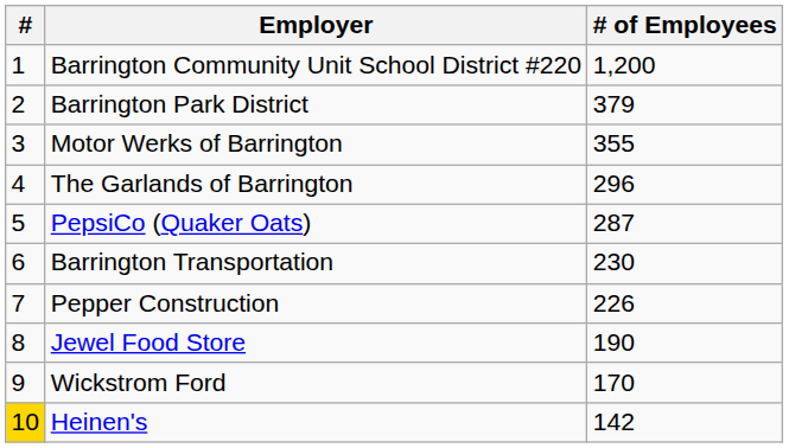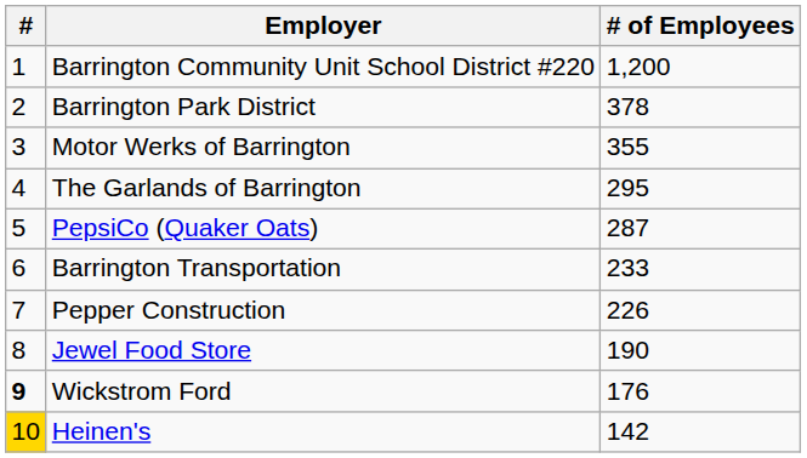Barrington Park District | # of Employees: 379 -> 378
The Garlands of Barrington | # of Employees: 296 -> 295
Barrington Transportation | # of Employees: 230 -> 233
Wickstrom Ford | #: normal -> bold
Wickstrom Ford | # of Employees: 170 -> 176
